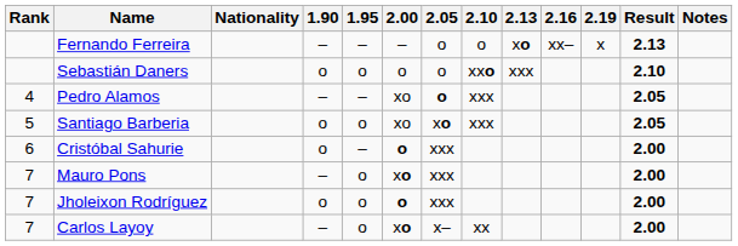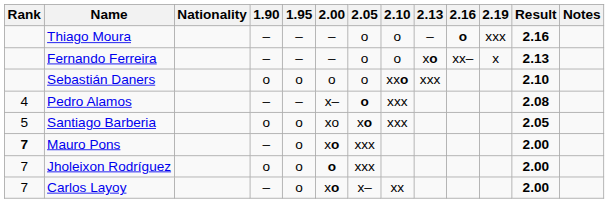+ row: Thiago Moura | – | – | – | o | o | – | o | xxx | 2.16
Pedro Alamos | 2.00: xo -> x–
Pedro Alamos | Result: 2.05 -> 2.08
- row: 6 | Cristóbal Sahurie | o | – | o | xxx | 2.00
Mauro Pons | Rank: normal -> bold
